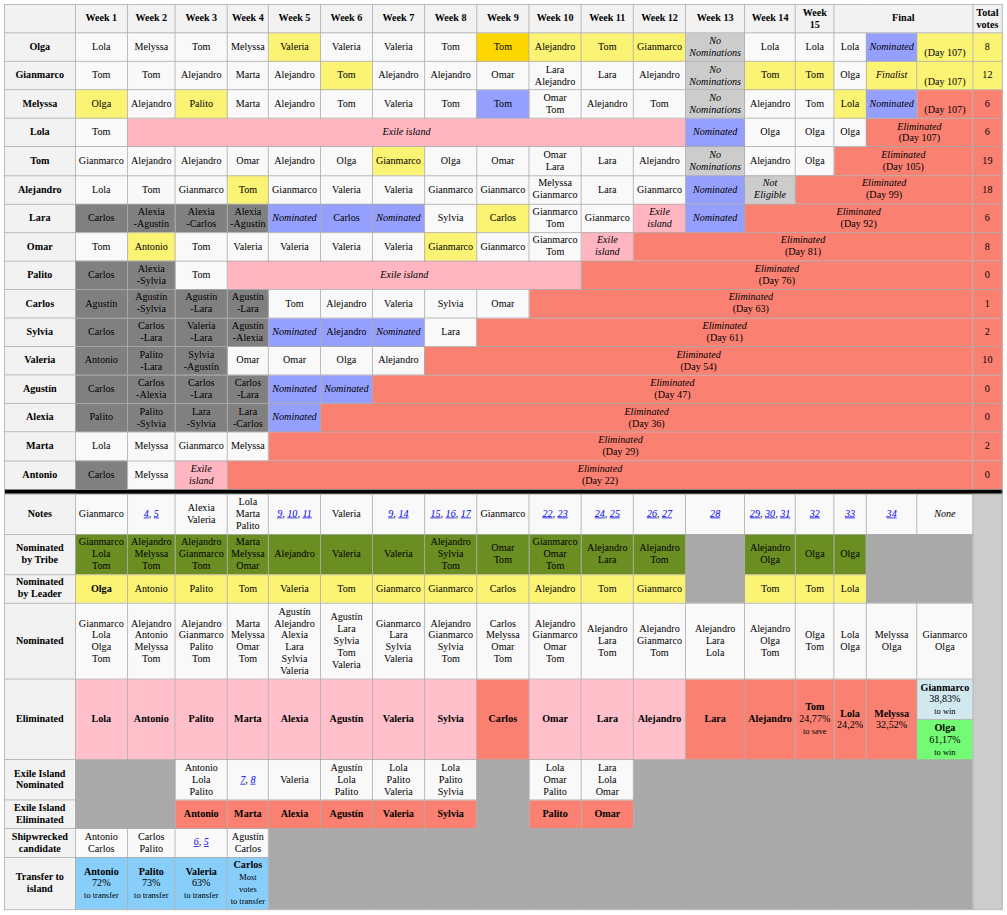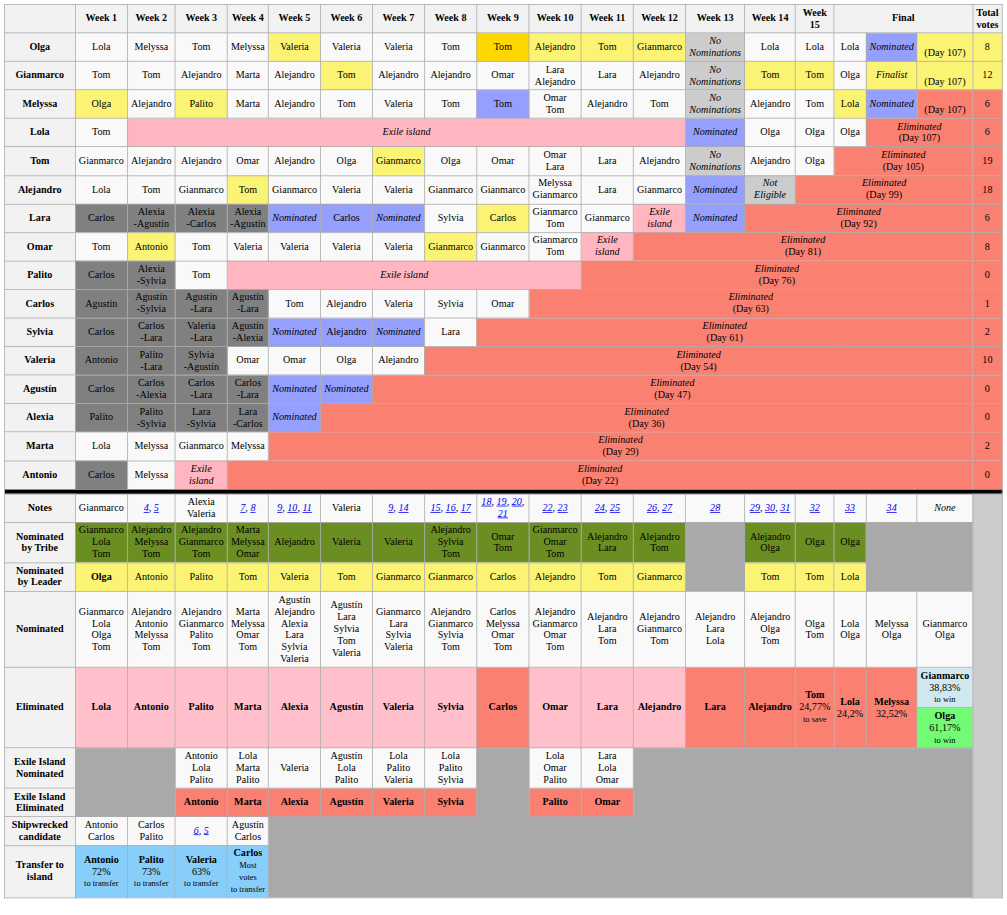Notes | Week 4: Lola Marta Palito -> 7, 8
Notes | Week 9: Gianmarco -> 18, 19, 20, 21
Exile Island Nominated | Week 4: 7, 8 -> Lola Marta Palito
